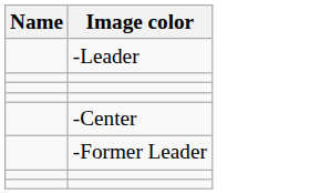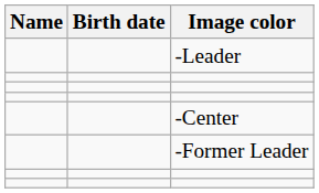+ column: Birth date
